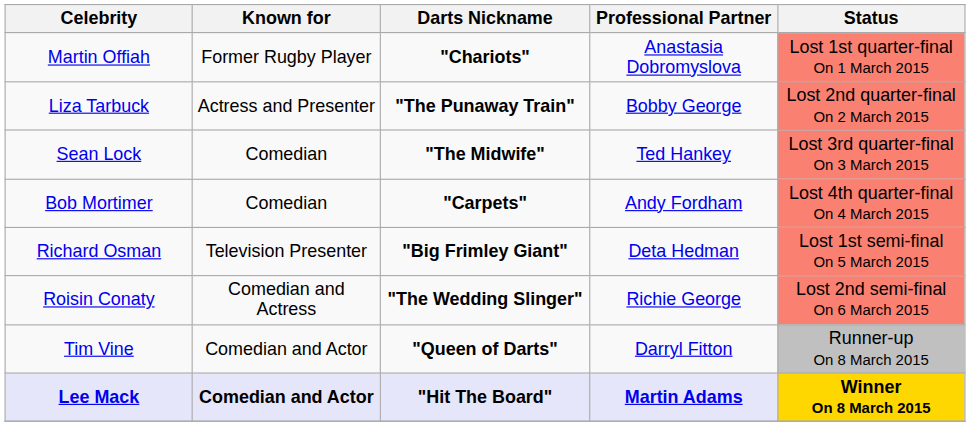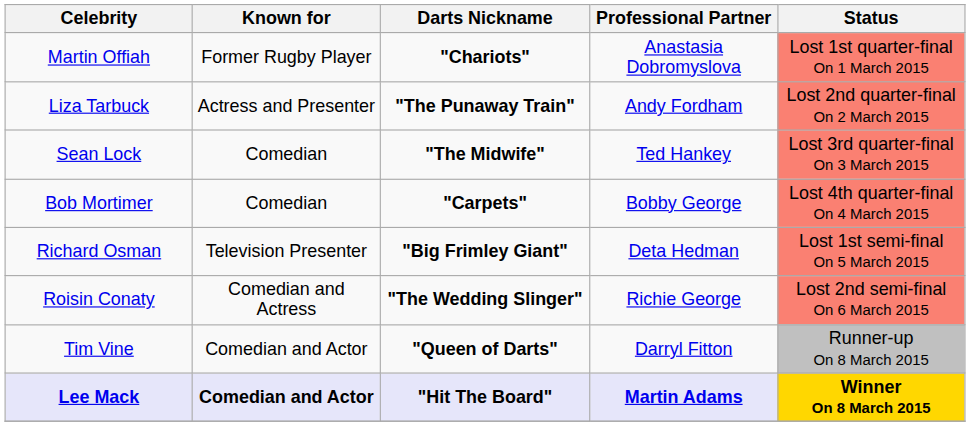Liza Tarbuck | Professional Partner: Bobby George -> Andy Fordham
Bob Mortimer | Professional Partner: Andy Fordham -> Bobby George
